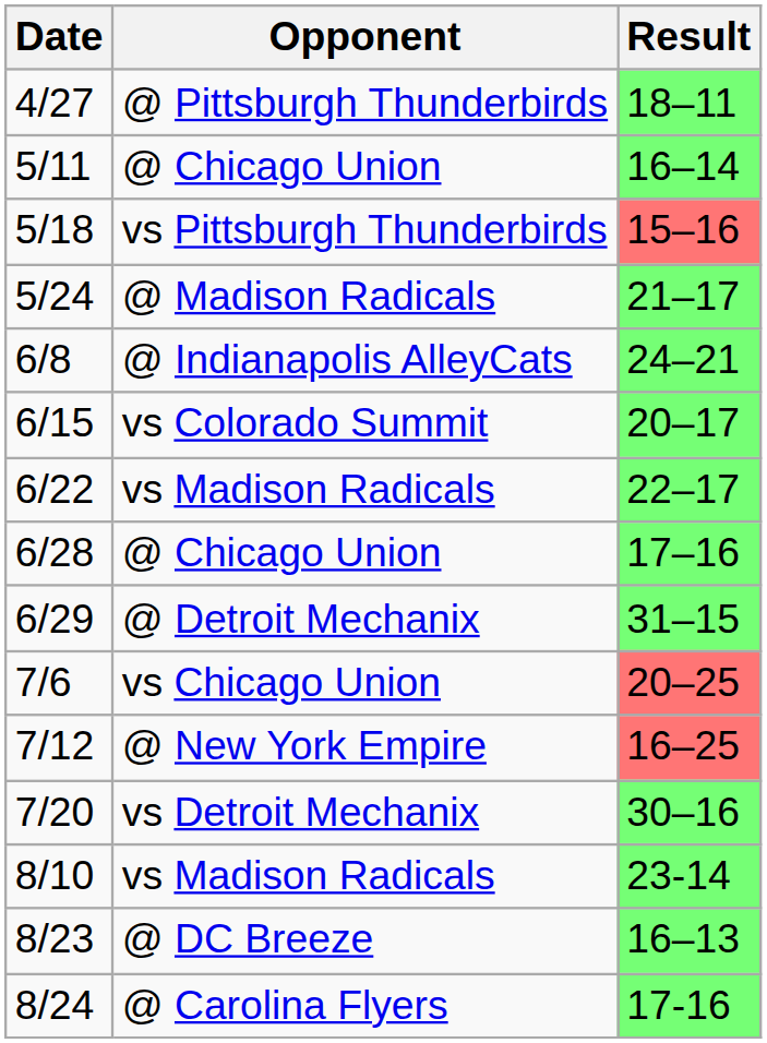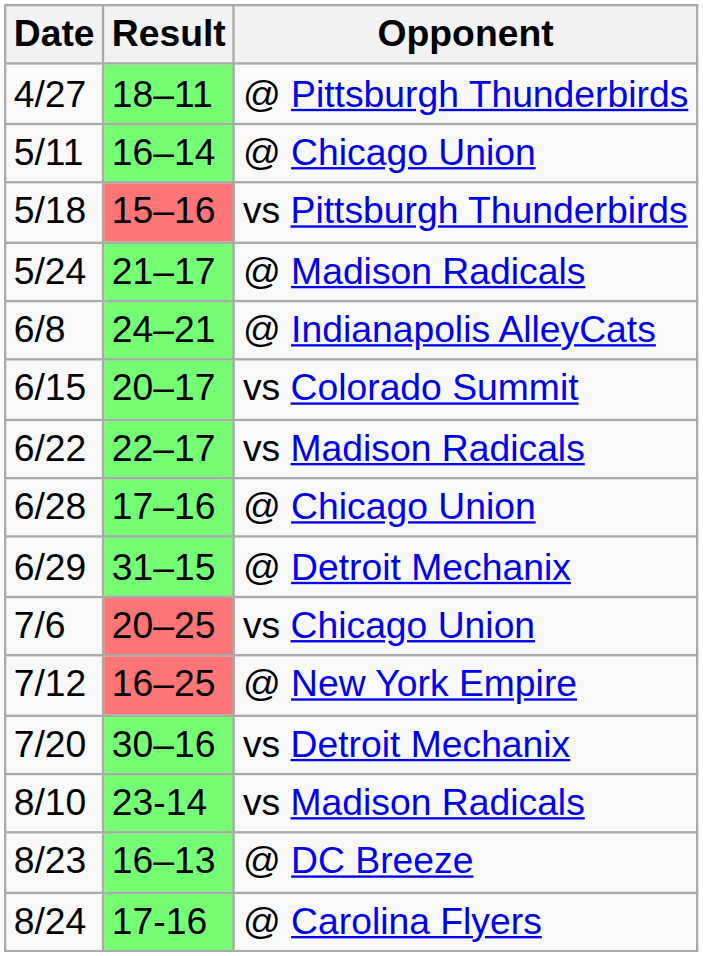columns swapped: Opponent <-> Result
